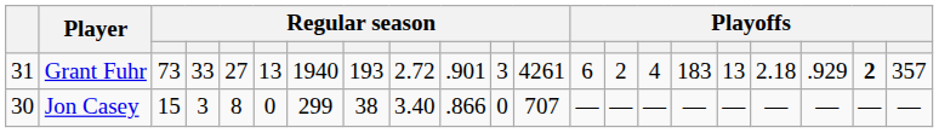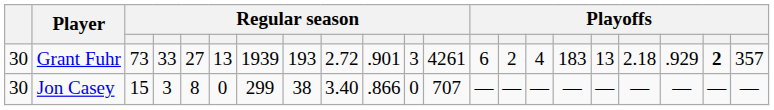Grant Fuhr | column 1: 31 -> 30
Grant Fuhr | column 7: 1940 -> 1939
